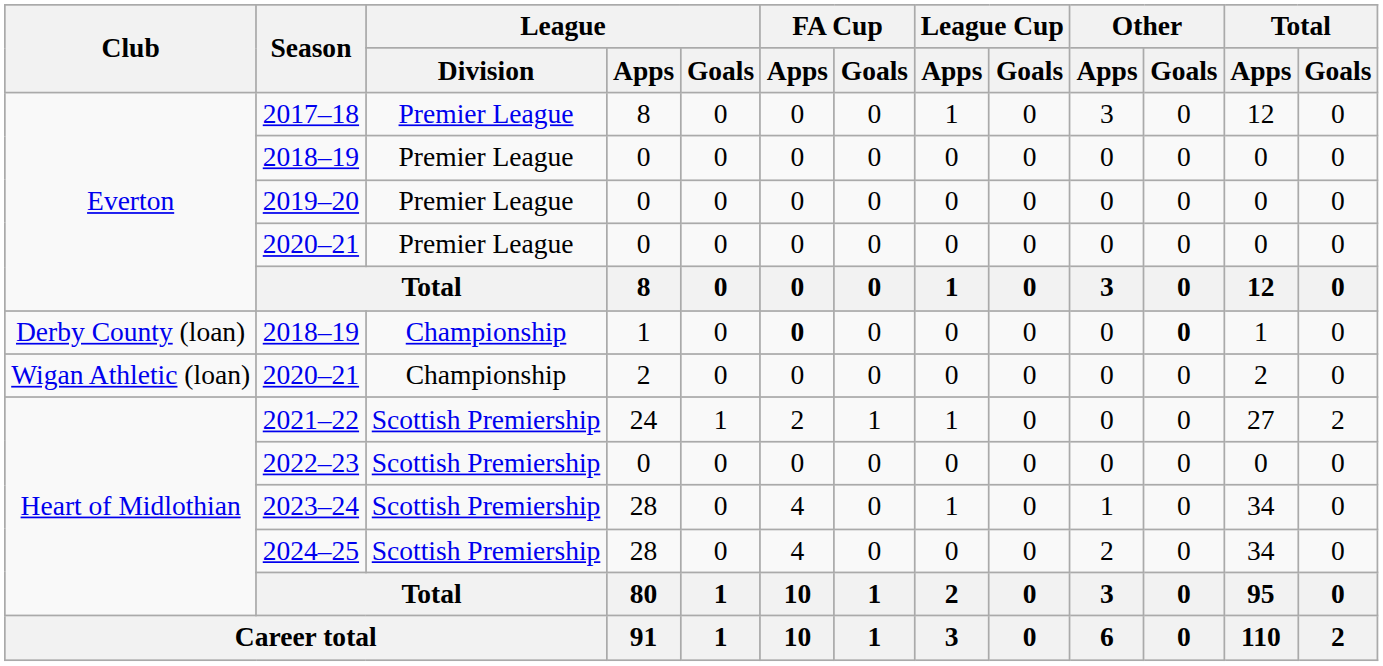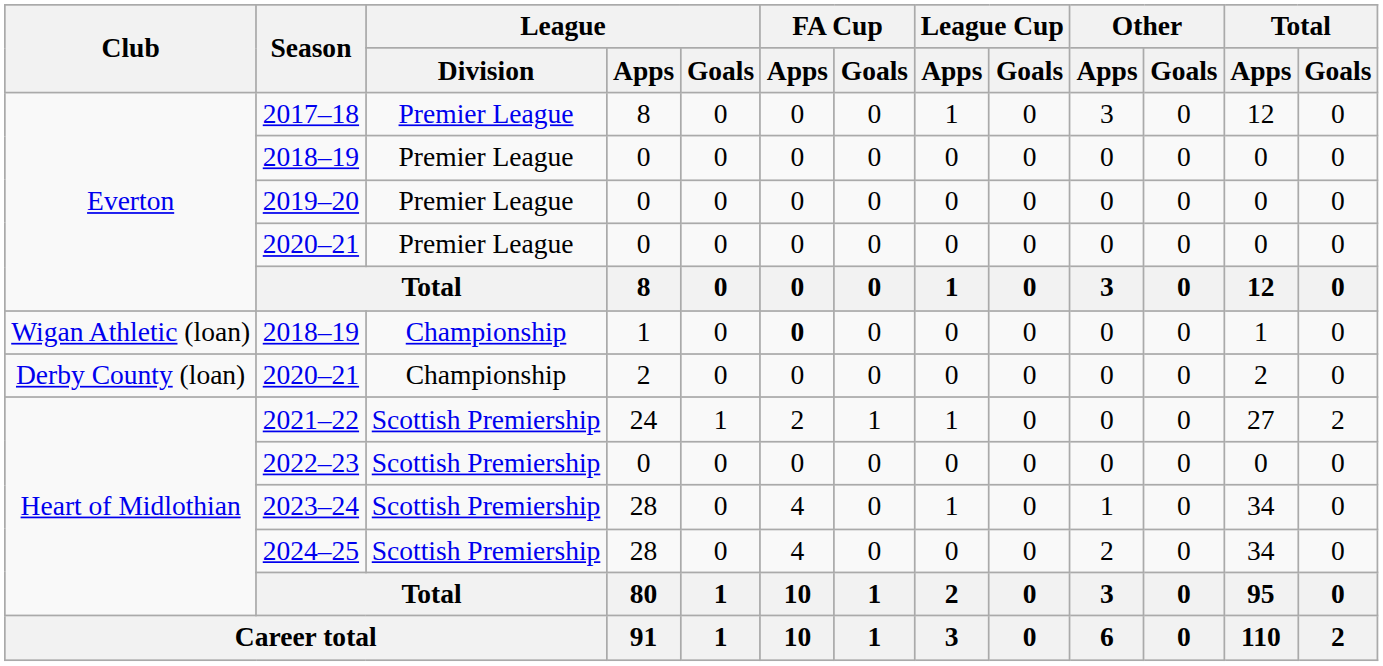2018–19 / 1 | Club: Derby County (loan) -> Wigan Athletic (loan)
2018–19 / 1 | Other / Goals: bold -> normal
2020–21 / 2 | Club: Wigan Athletic (loan) -> Derby County (loan)
